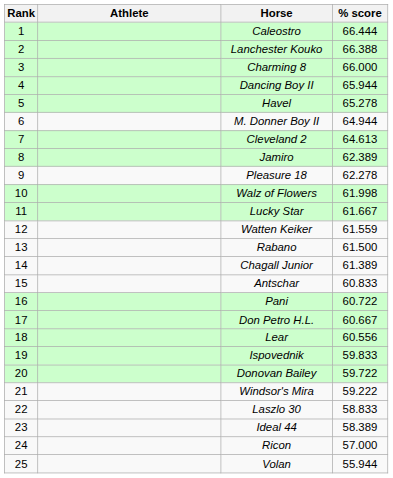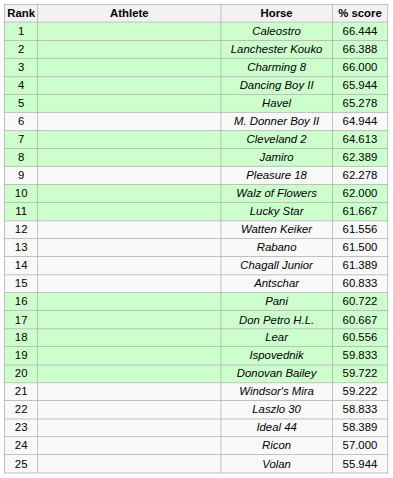Walz of Flowers | % score: 61.998 -> 62.000
Watten Keiker | % score: 61.559 -> 61.556
